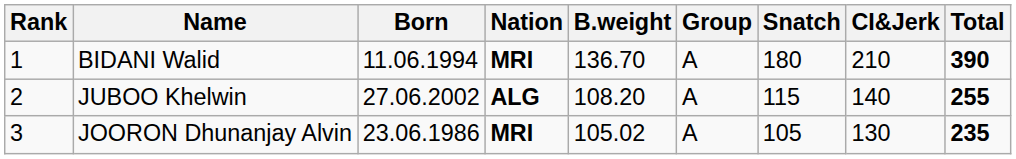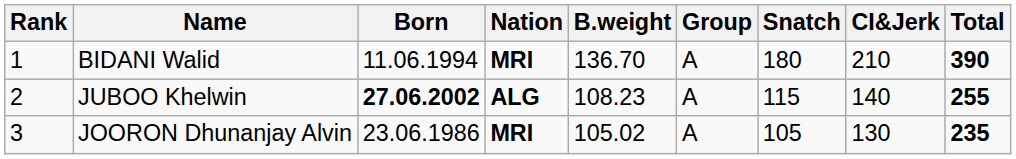JUBOO Khelwin | Born: normal -> bold
JUBOO Khelwin | B.weight: 108.20 -> 108.23
